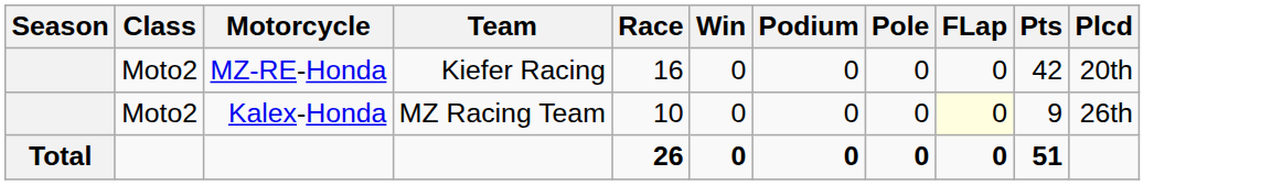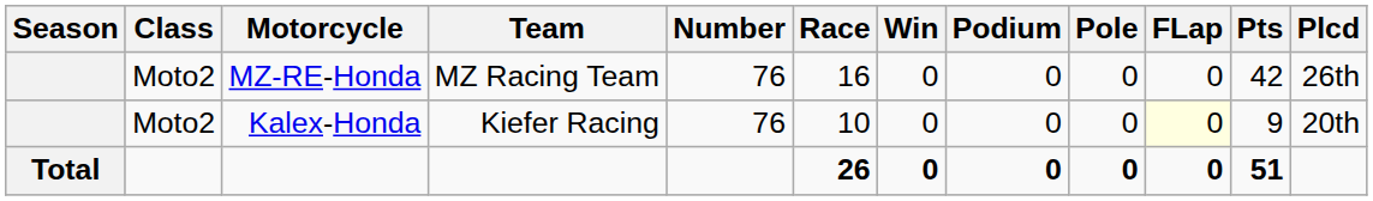+ column: Number | 76 | 76
MZ-RE-Honda | Team: Kiefer Racing -> MZ Racing Team
MZ-RE-Honda | Plcd: 20th -> 26th
Kalex-Honda | Team: MZ Racing Team -> Kiefer Racing
Kalex-Honda | Plcd: 26th -> 20th
